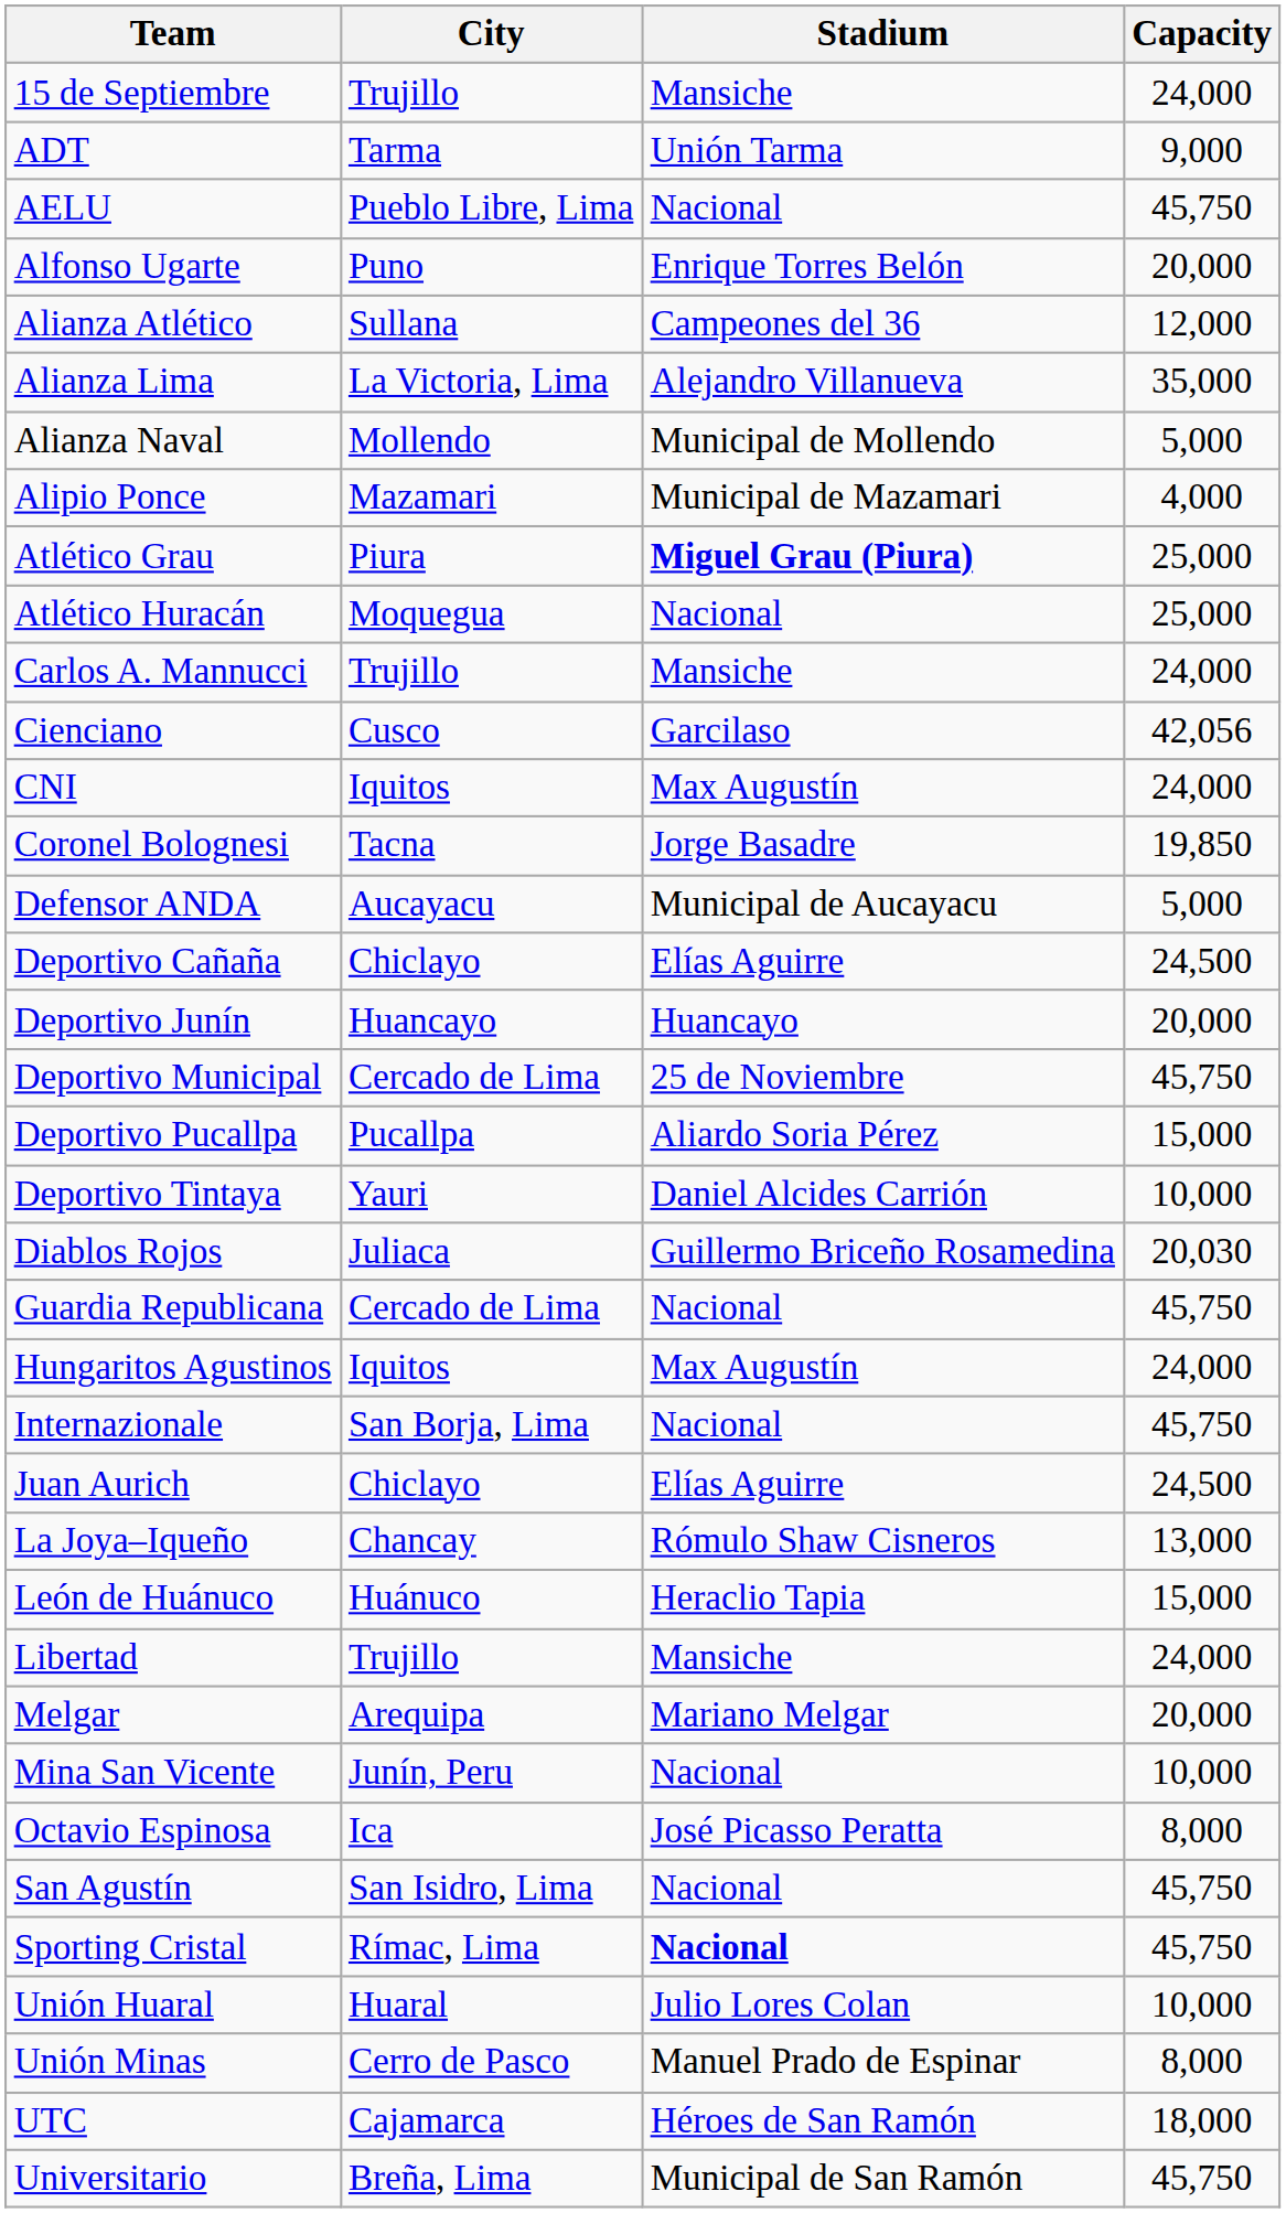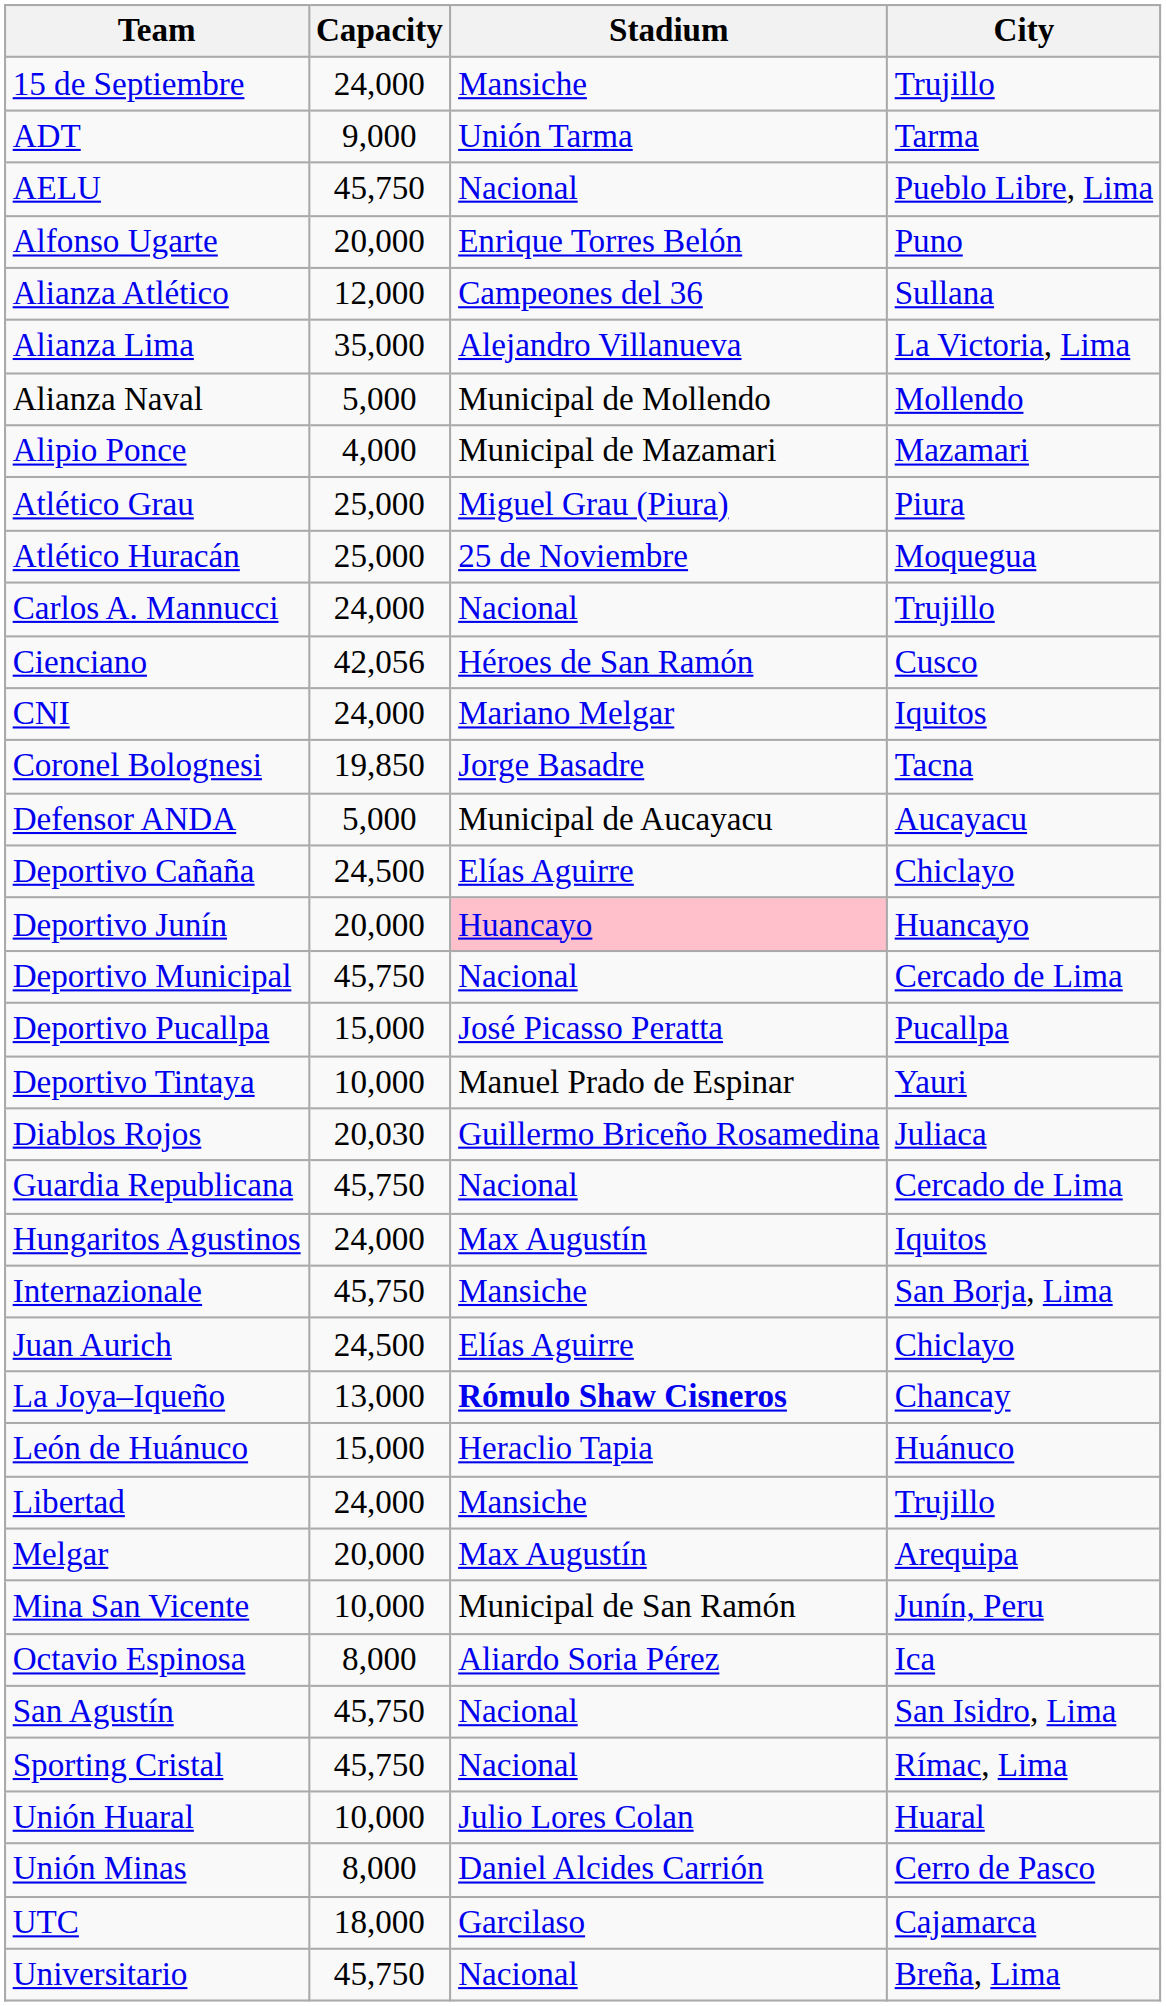columns swapped: City <-> Capacity
Atlético Grau | Stadium: bold -> normal
Atlético Huracán | Stadium: Nacional -> 25 de Noviembre
Carlos A. Mannucci | Stadium: Mansiche -> Nacional
Cienciano | Stadium: Garcilaso -> Héroes de San Ramón
CNI | Stadium: Max Augustín -> Mariano Melgar
Deportivo Junín | Stadium: no background -> pink background
Deportivo Municipal | Stadium: 25 de Noviembre -> Nacional
Deportivo Pucallpa | Stadium: Aliardo Soria Pérez -> José Picasso Peratta
Deportivo Tintaya | Stadium: Daniel Alcides Carrión -> Manuel Prado de Espinar
Internazionale | Stadium: Nacional -> Mansiche
La Joya–Iqueño | Stadium: normal -> bold
Melgar | Stadium: Mariano Melgar -> Max Augustín
Mina San Vicente | Stadium: Nacional -> Municipal de San Ramón
Octavio Espinosa | Stadium: José Picasso Peratta -> Aliardo Soria Pérez
Sporting Cristal | Stadium: bold -> normal
Unión Minas | Stadium: Manuel Prado de Espinar -> Daniel Alcides Carrión
UTC | Stadium: Héroes de San Ramón -> Garcilaso
Universitario | Stadium: Municipal de San Ramón -> Nacional
